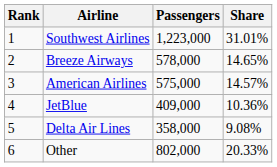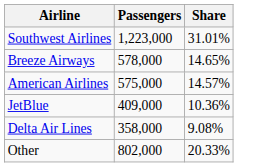- column: Rank | 1 | 2 | 3 | 4 | 5 | 6
